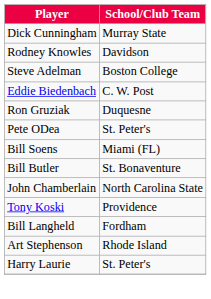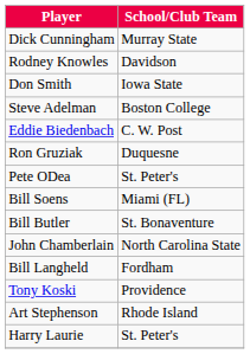+ row: Don Smith | Iowa State
rows swapped: Tony Koski <-> Bill Langheld
